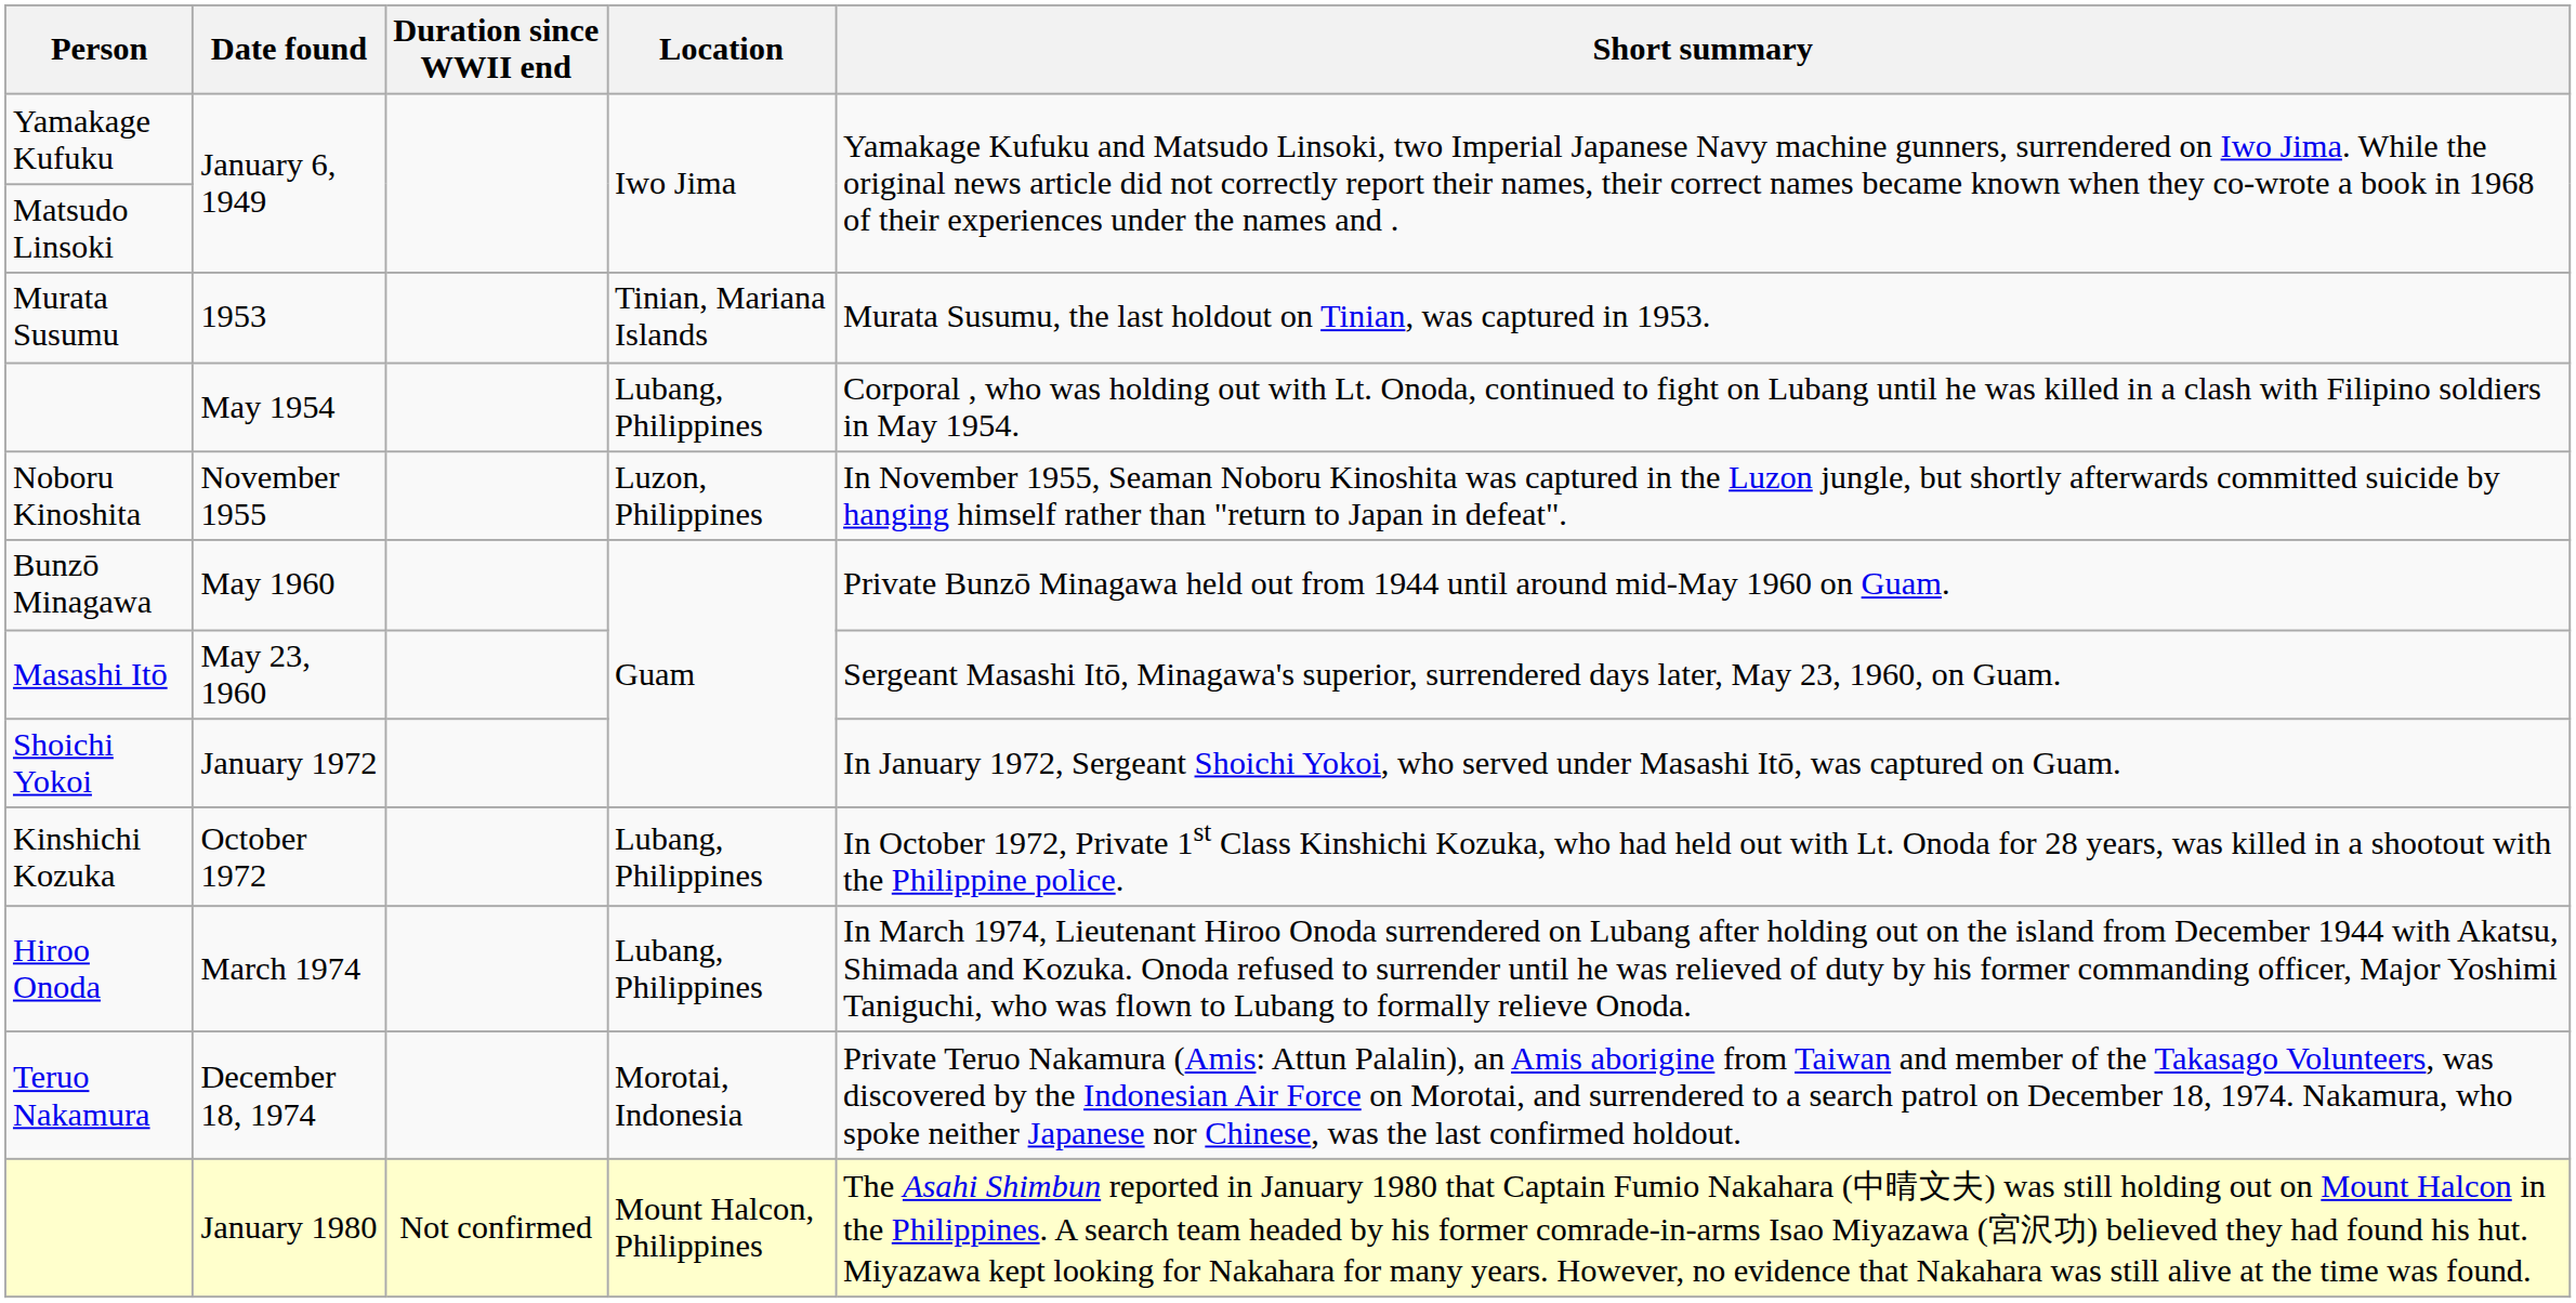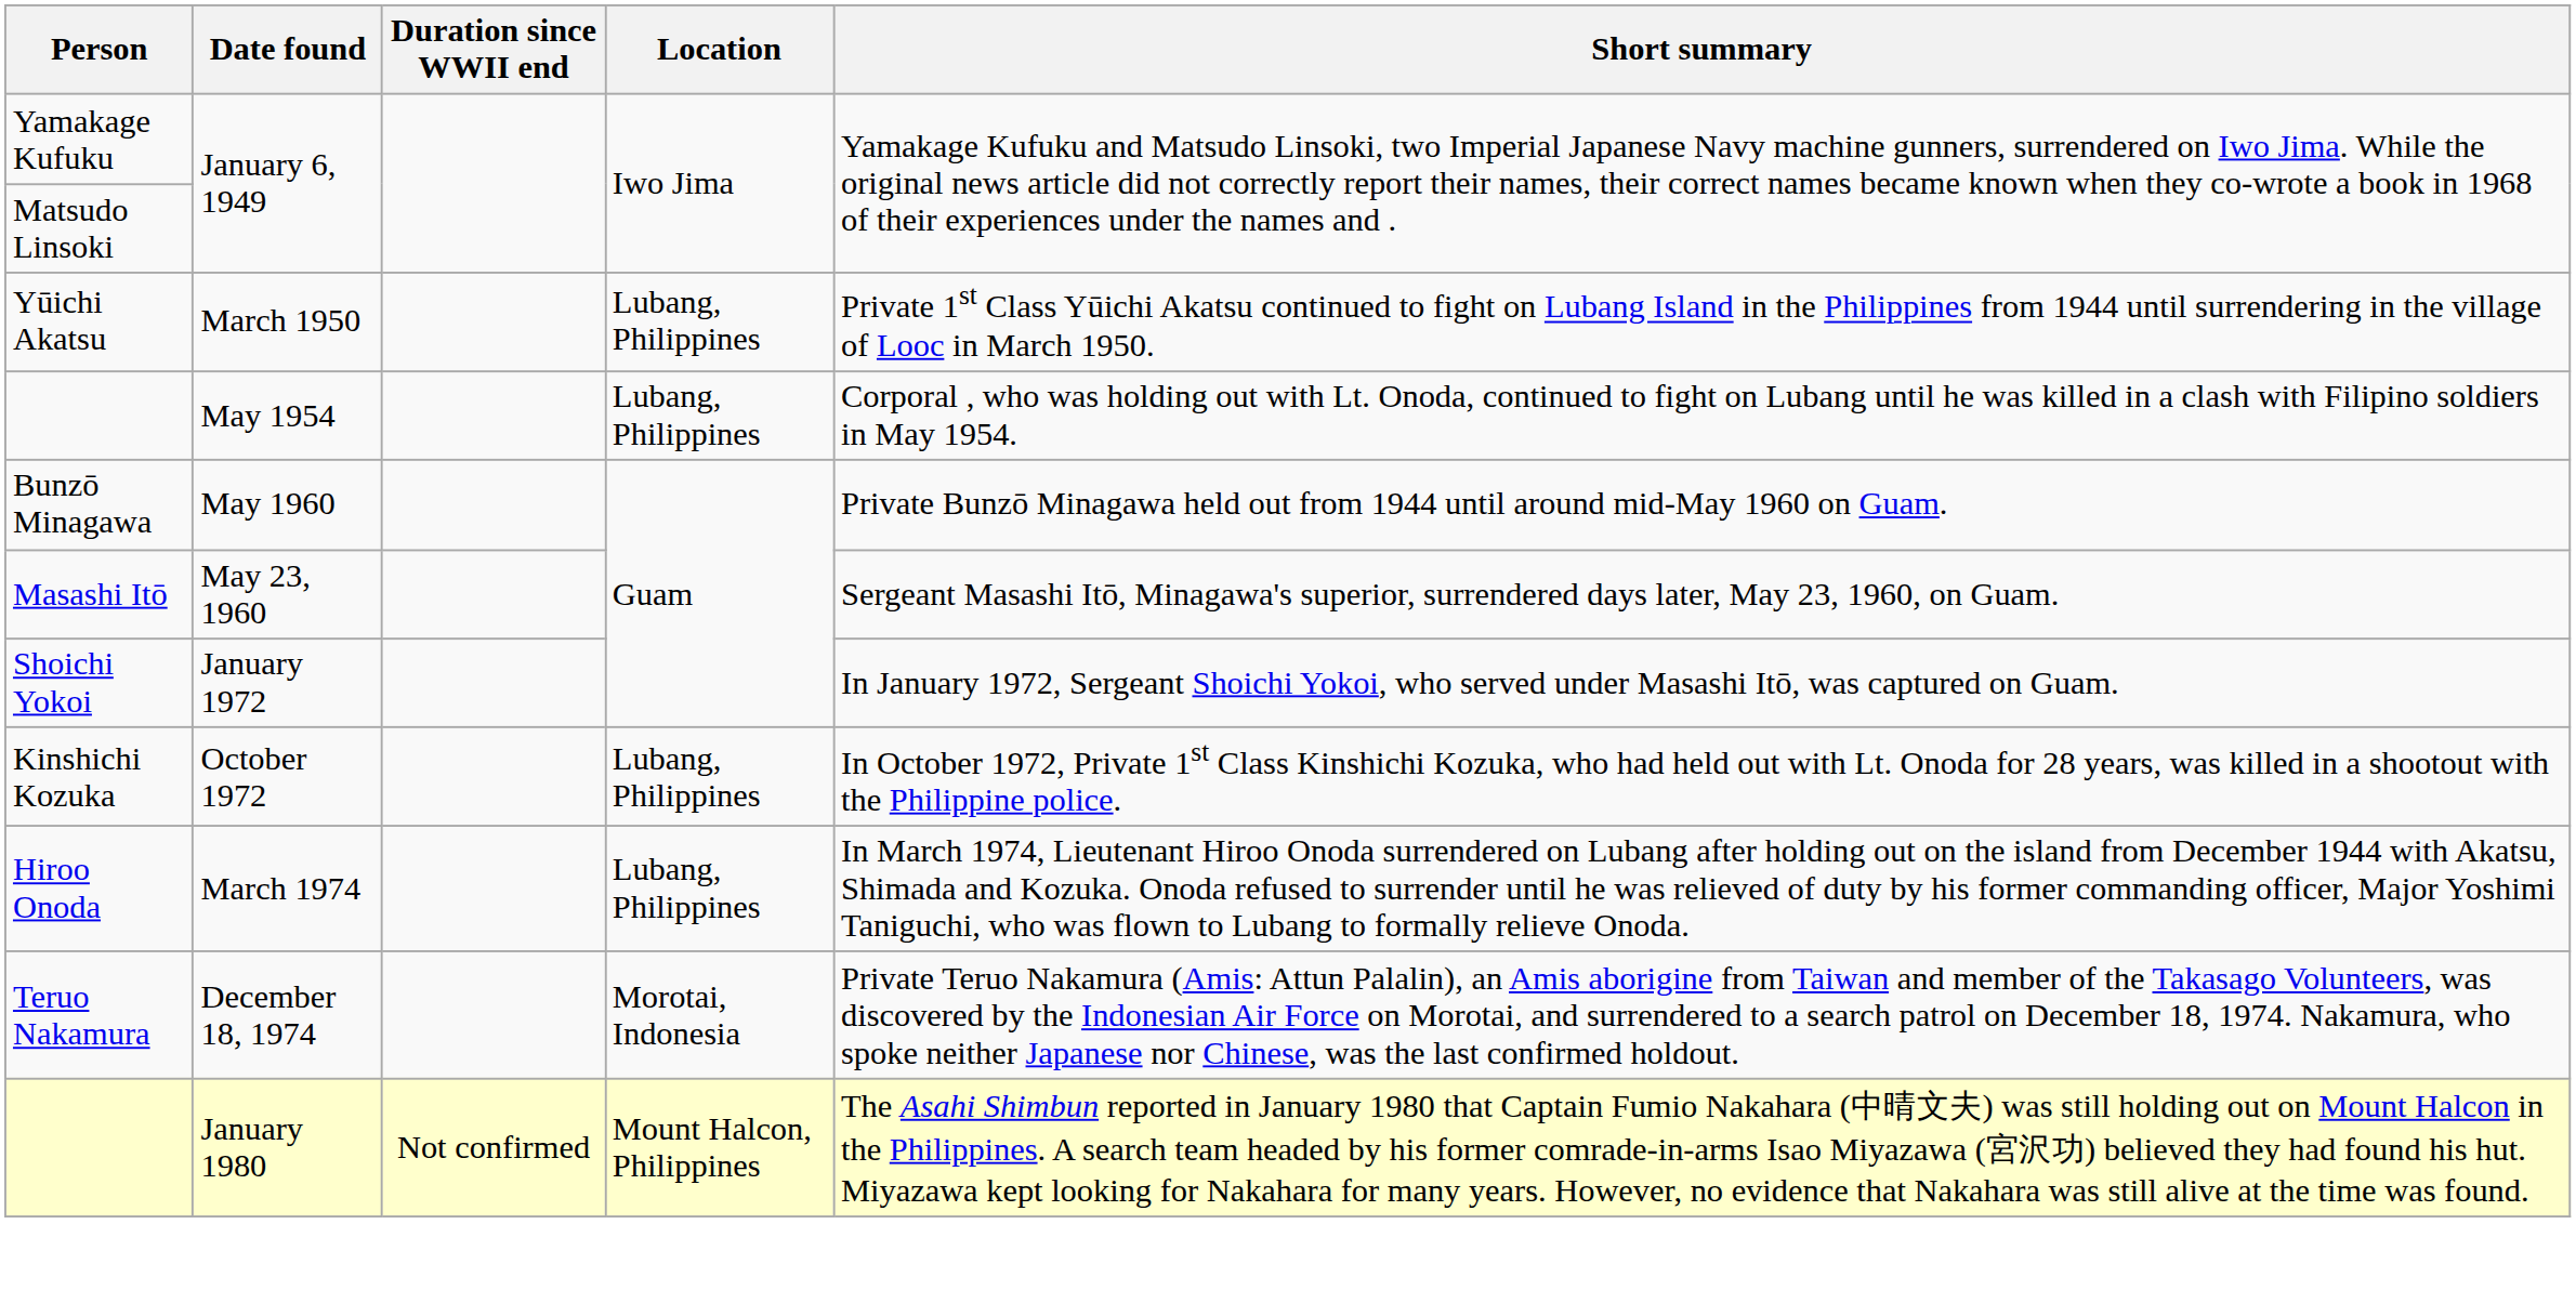+ row: Yūichi Akatsu | March 1950 | Lubang, Philippines | Private 1st Class Yūichi Akatsu continued to fight on Lubang Island in the Philippines from 1944 until surrendering in the village of Looc in March 1950.
- row: Murata Susumu | 1953 | Tinian, Mariana Islands | Murata Susumu, the last holdout on Tinian, was captured in 1953.
- row: Noboru Kinoshita | November 1955 | Luzon, Philippines | In November 1955, Seaman Noboru Kinoshita was captured in the Luzon jungle, but shortly afterwards committed suicide by hanging himself rather than "return to Japan in defeat".
